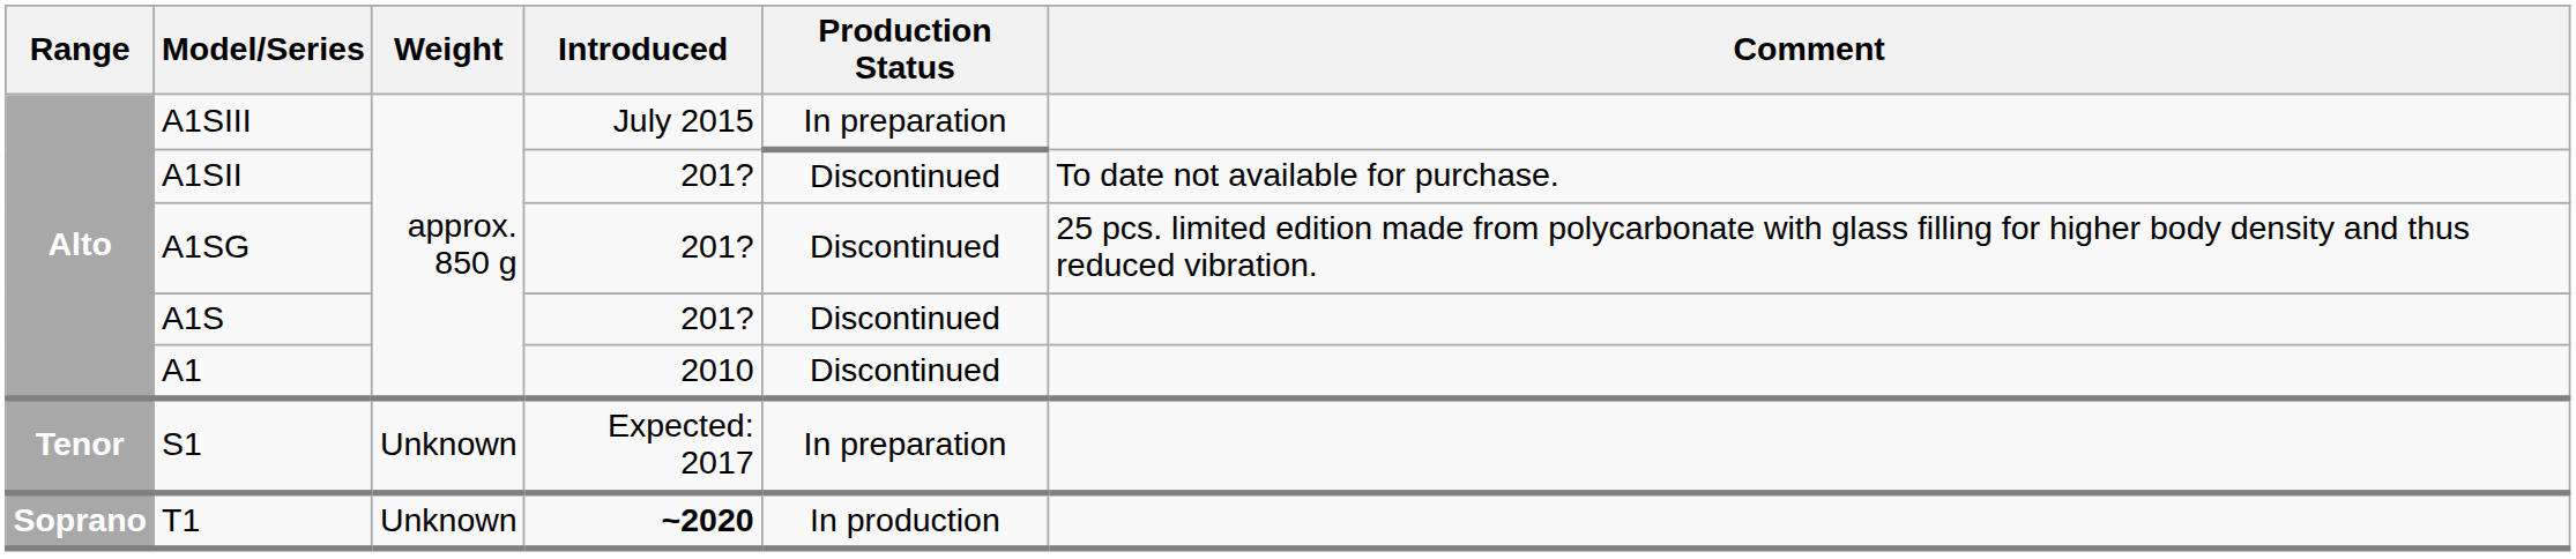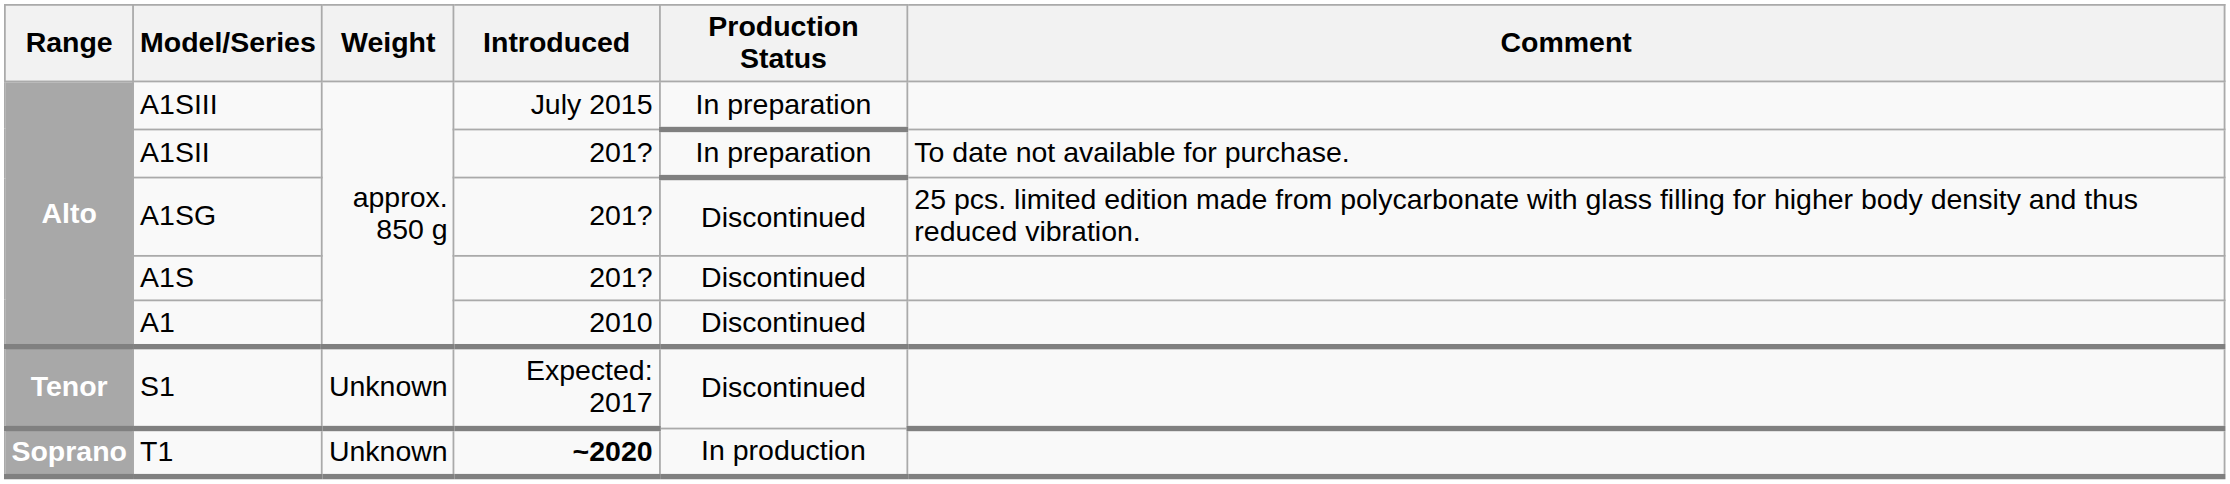A1SII | Production Status: Discontinued -> In preparation
S1 | Production Status: In preparation -> Discontinued
